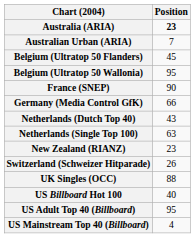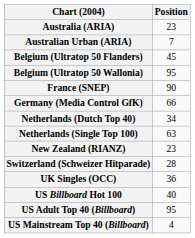Australia (ARIA) | Position: bold -> normal
Netherlands (Dutch Top 40) | Position: 43 -> 34
Switzerland (Schweizer Hitparade) | Position: 26 -> 28
UK Singles (OCC) | Position: 88 -> 36
